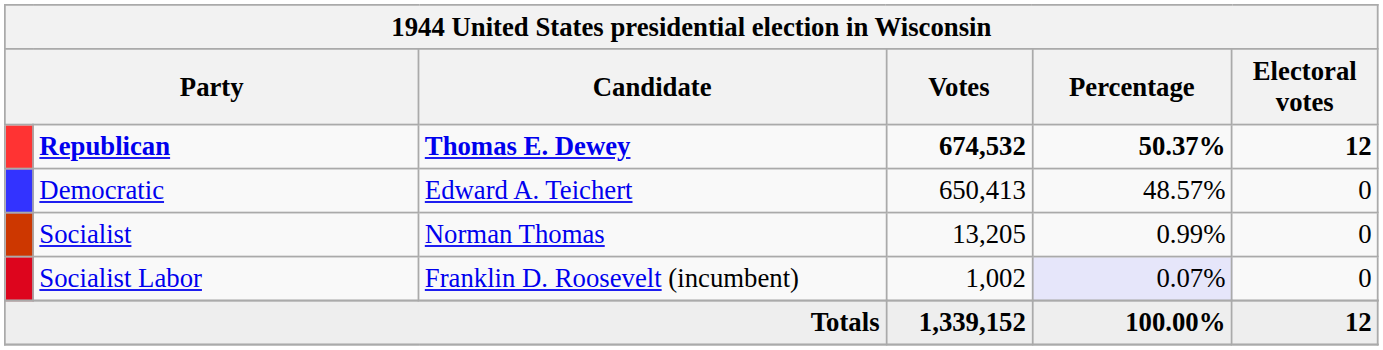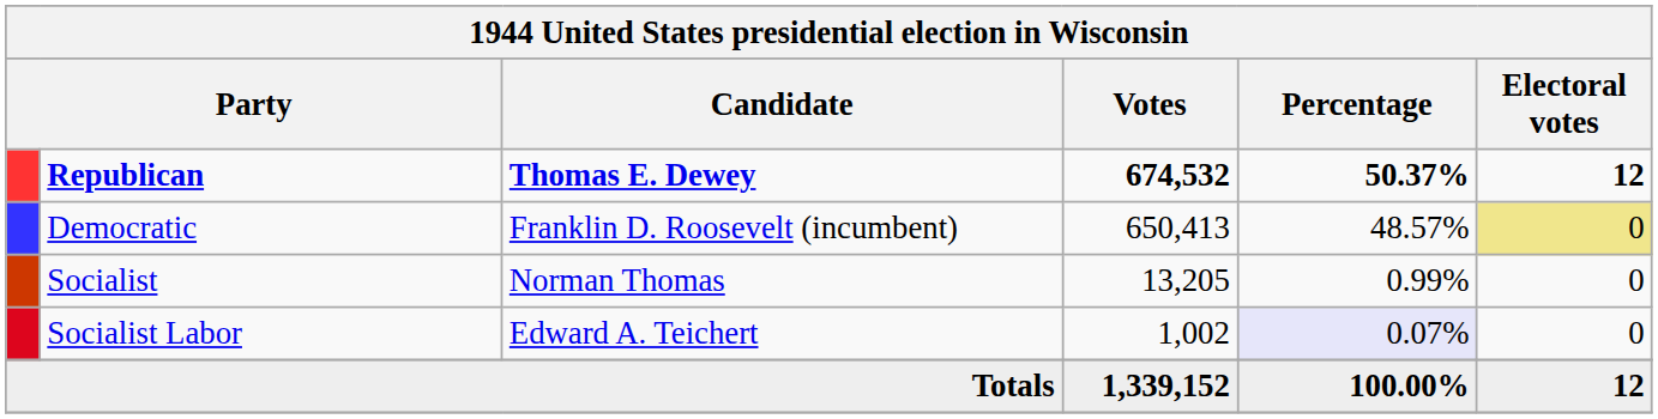Democratic | Candidate: Edward A. Teichert -> Franklin D. Roosevelt (incumbent)
Democratic | Electoral votes: no background -> khaki background
Socialist Labor | Candidate: Franklin D. Roosevelt (incumbent) -> Edward A. Teichert
